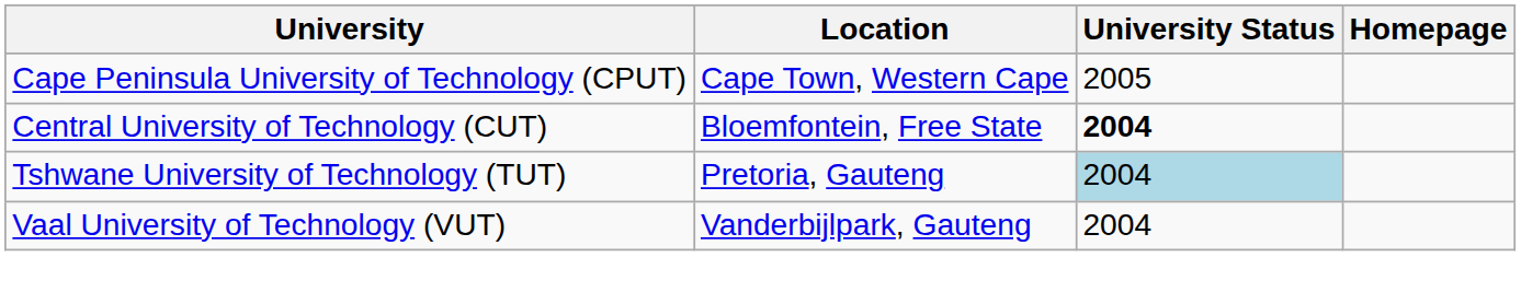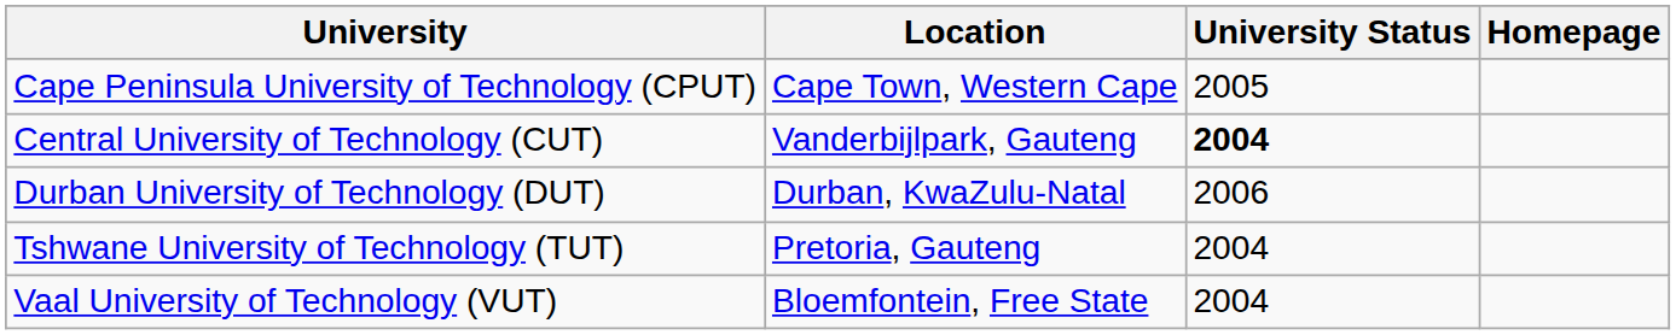Central University of Technology (CUT) | Location: Bloemfontein, Free State -> Vanderbijlpark, Gauteng
+ row: Durban University of Technology (DUT) | Durban, KwaZulu-Natal | 2006
Tshwane University of Technology (TUT) | University Status: lightblue background -> no background
Vaal University of Technology (VUT) | Location: Vanderbijlpark, Gauteng -> Bloemfontein, Free State
